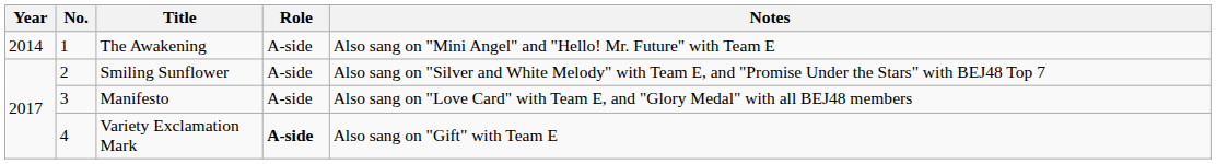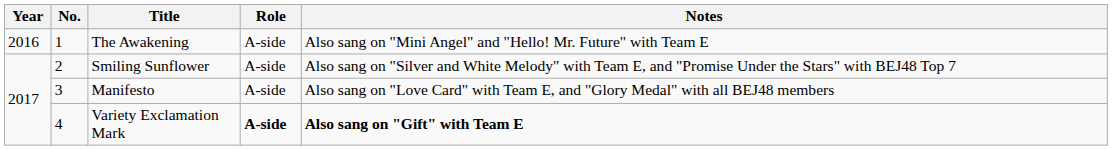The Awakening | Year: 2014 -> 2016
Variety Exclamation Mark | Notes: normal -> bold
